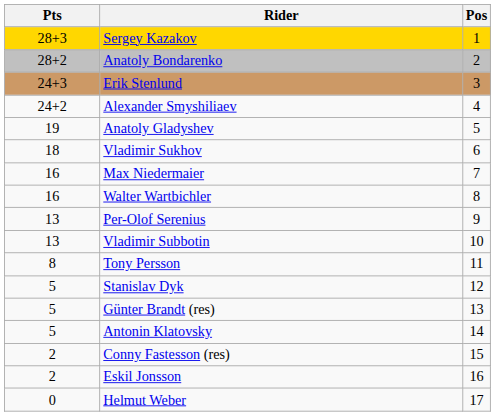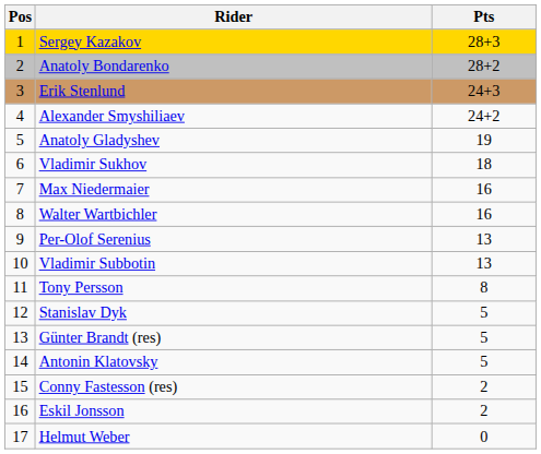columns swapped: Pos <-> Pts
